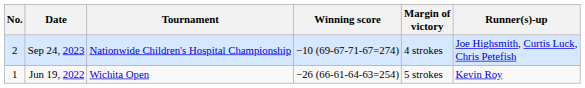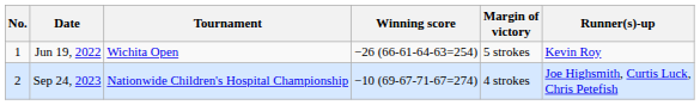rows swapped: Jun 19, 2022 <-> Sep 24, 2023
